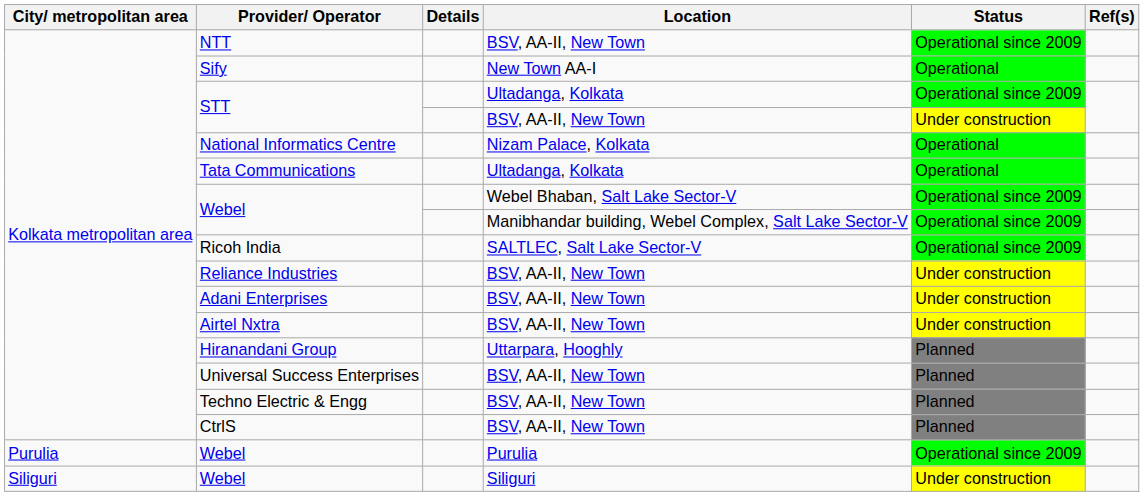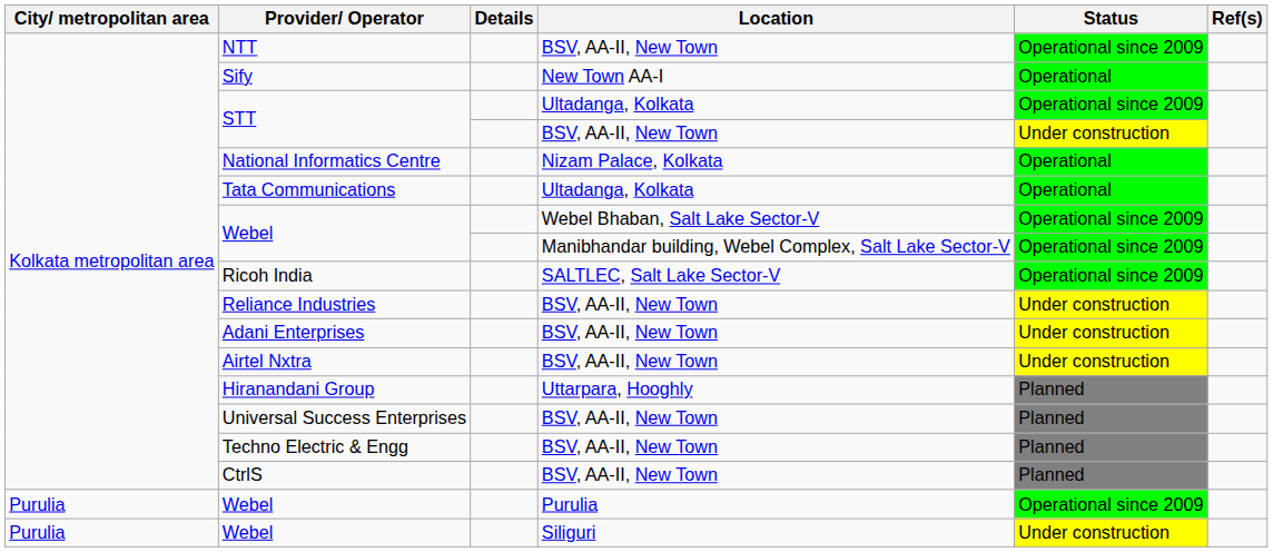Webel / Siliguri | City/ metropolitan area: Siliguri -> Purulia
